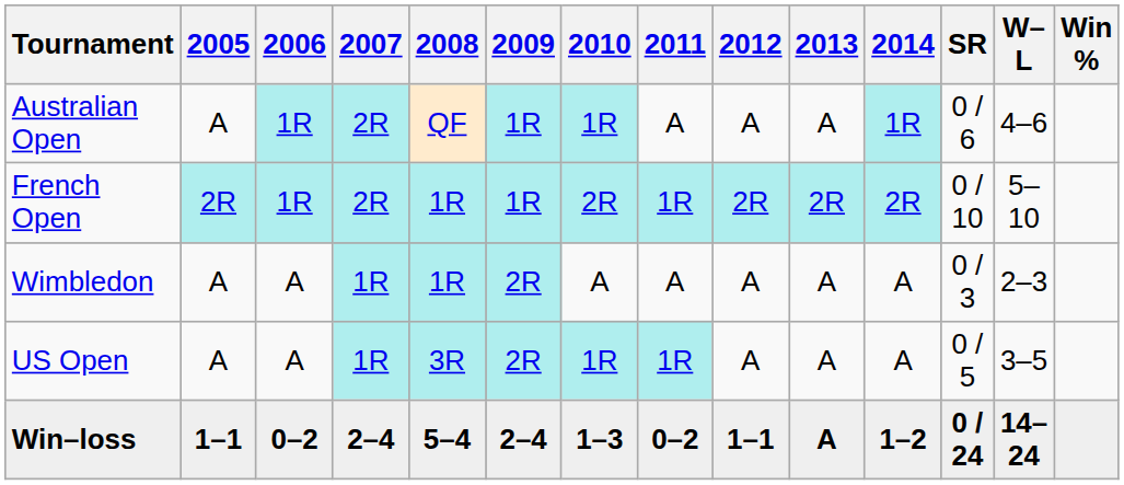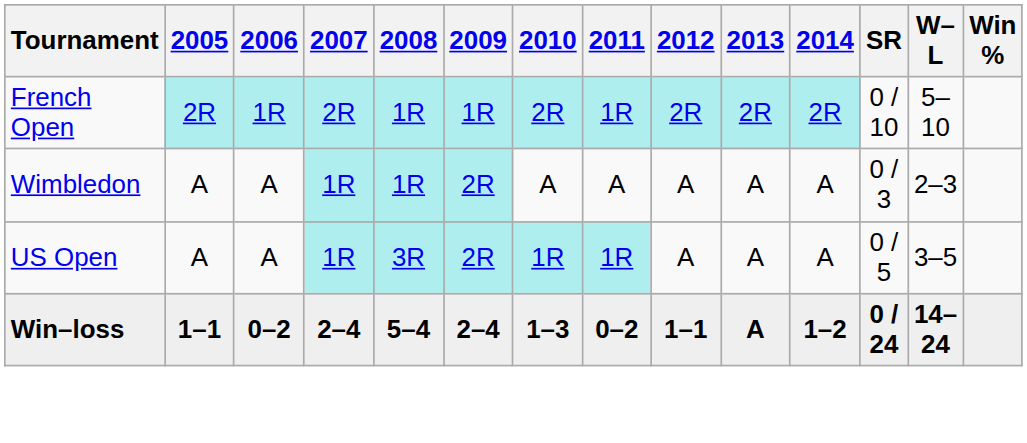- row: Australian Open | A | 1R | 2R | QF | 1R | 1R | A | A | A | 1R | 0 / 6 | 4–6
